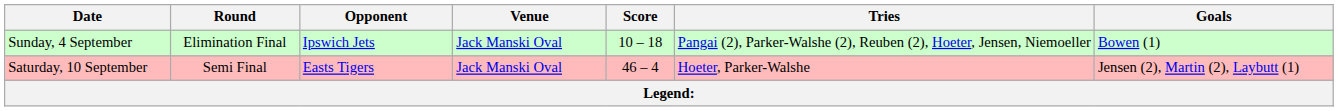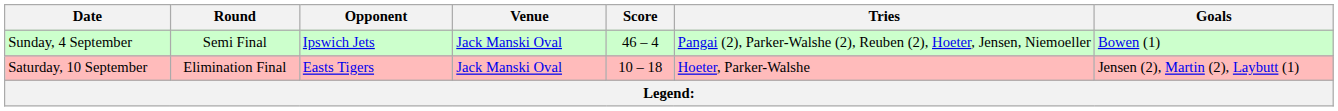Sunday, 4 September | Round: Elimination Final -> Semi Final
Sunday, 4 September | Score: 10 – 18 -> 46 – 4
Saturday, 10 September | Round: Semi Final -> Elimination Final
Saturday, 10 September | Score: 46 – 4 -> 10 – 18
